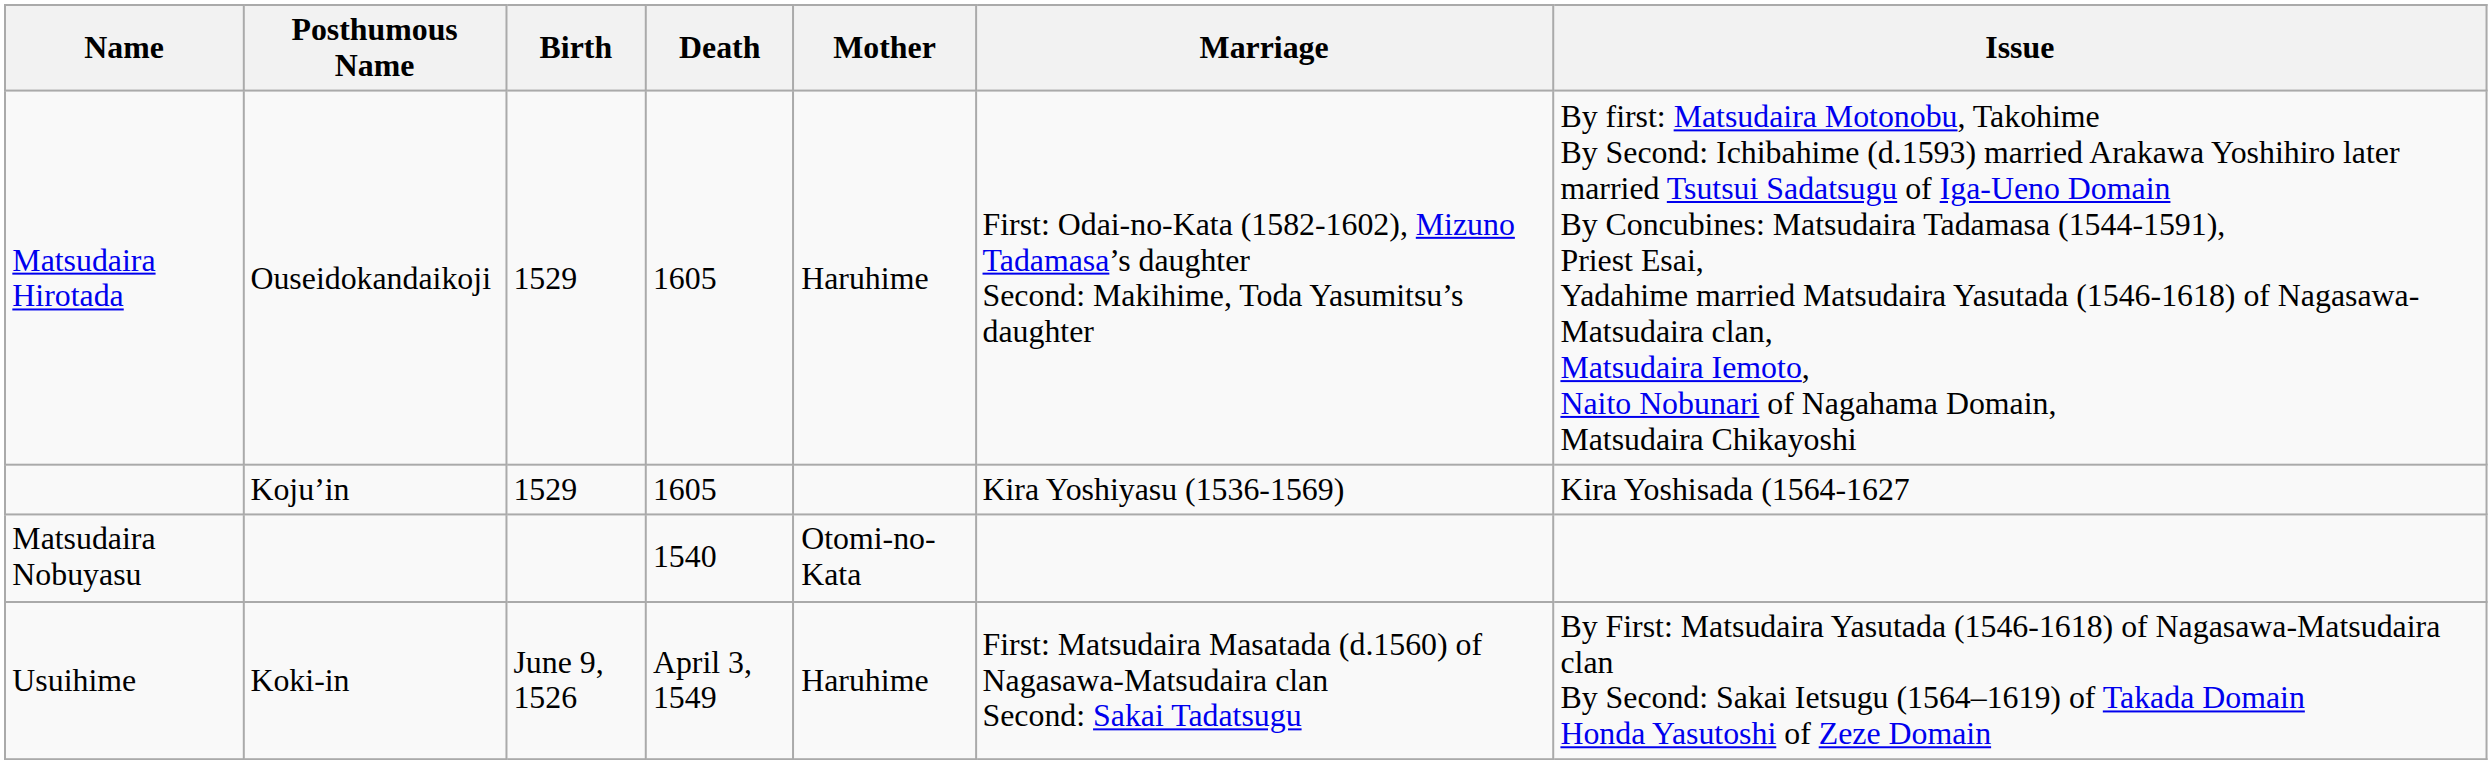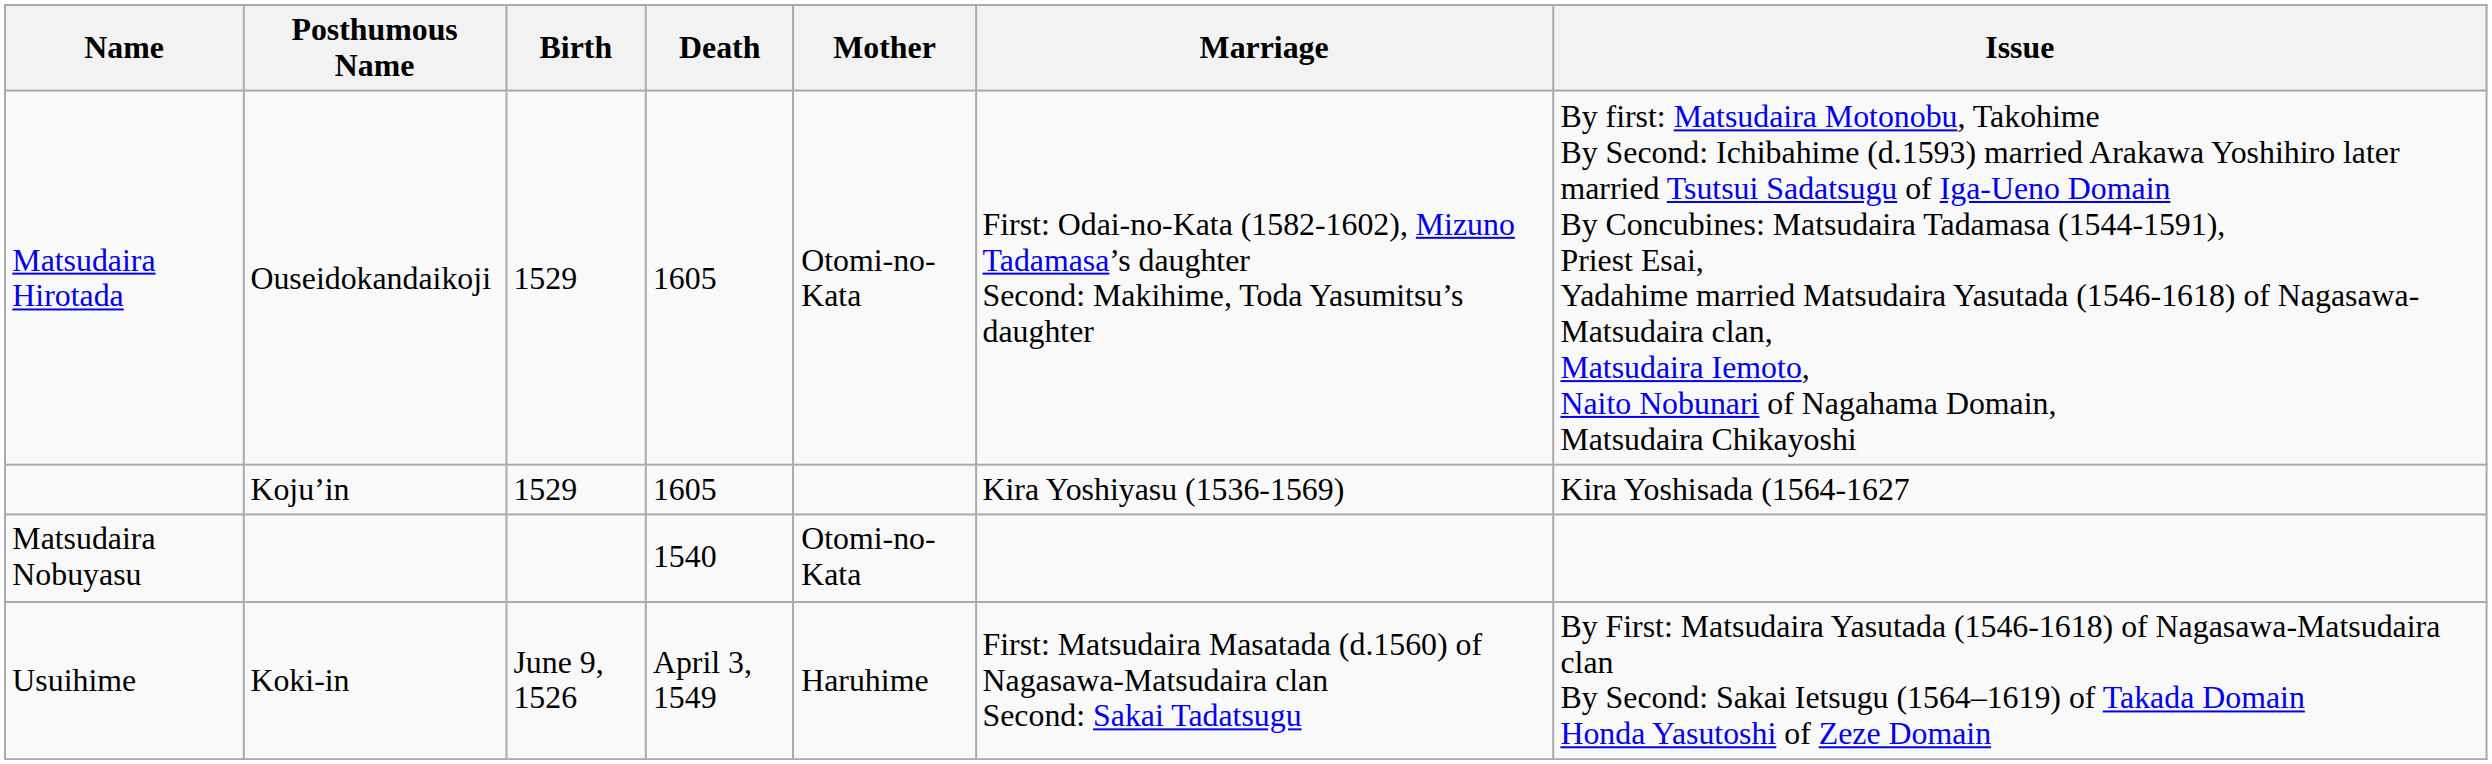Matsudaira Hirotada | Mother: Haruhime -> Otomi-no-Kata
